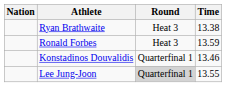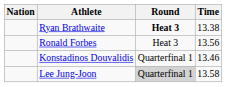Ryan Brathwaite | Round: normal -> bold
Ronald Forbes | Time: 13.59 -> 13.56
Lee Jung-Joon | Time: 13.55 -> 13.58
